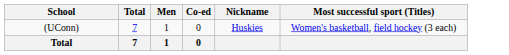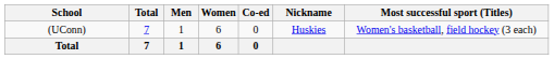+ column: Women | 6 | 6
